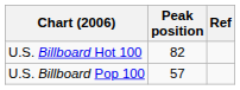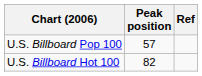rows swapped: U.S. Billboard Hot 100 <-> U.S. Billboard Pop 100
